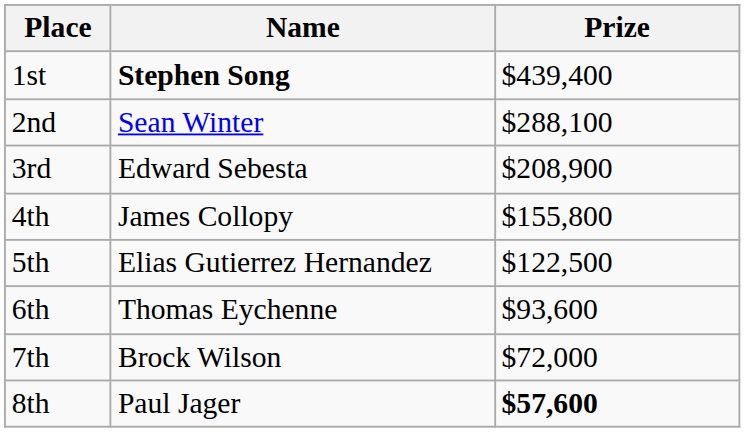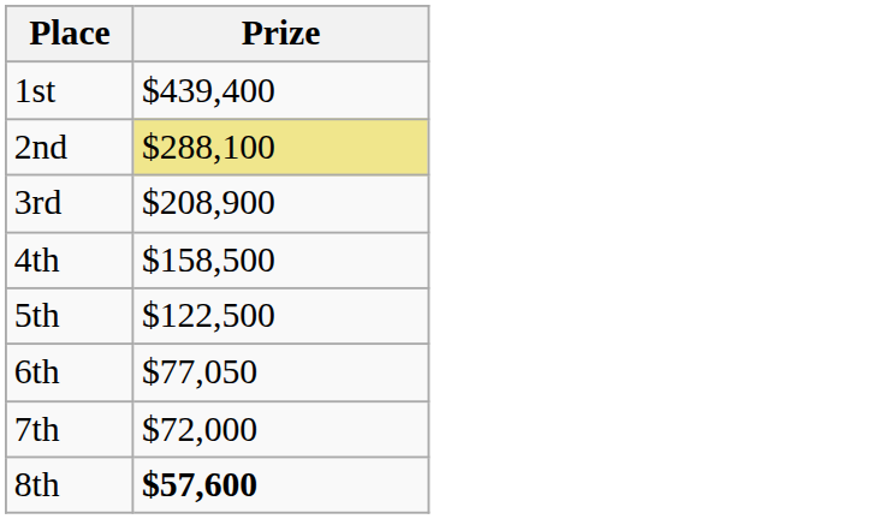- column: Name | Stephen Song | Sean Winter | Edward Sebesta | James Collopy | Elias Gutierrez Hernandez | Thomas Eychenne | Brock Wilson | Paul Jager
2nd | Prize: no background -> khaki background
4th | Prize: $155,800 -> $158,500
6th | Prize: $93,600 -> $77,050
